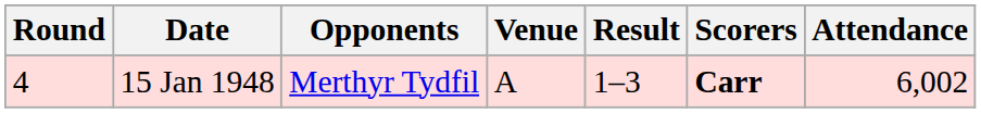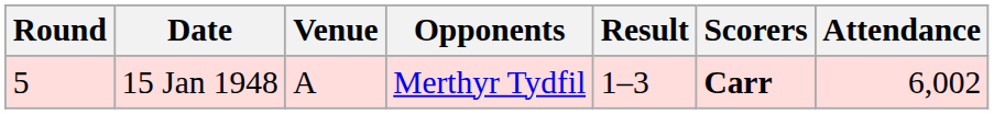columns swapped: Opponents <-> Venue
15 Jan 1948 | Round: 4 -> 5
